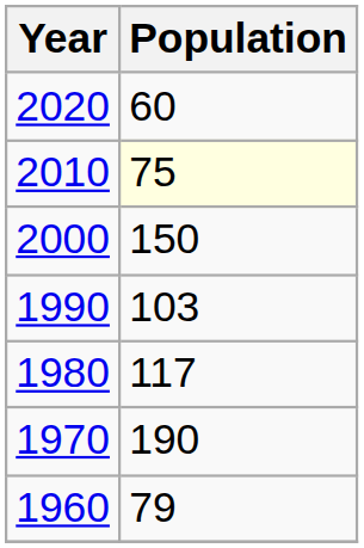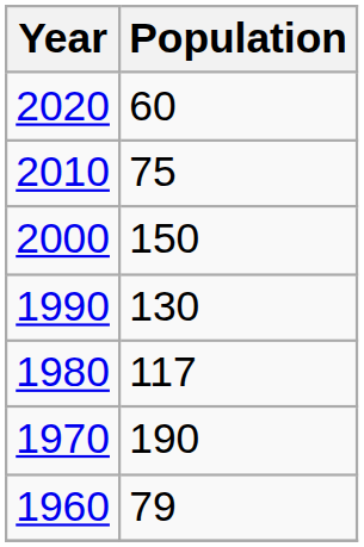2010 | Population: lightyellow background -> no background
1990 | Population: 103 -> 130
